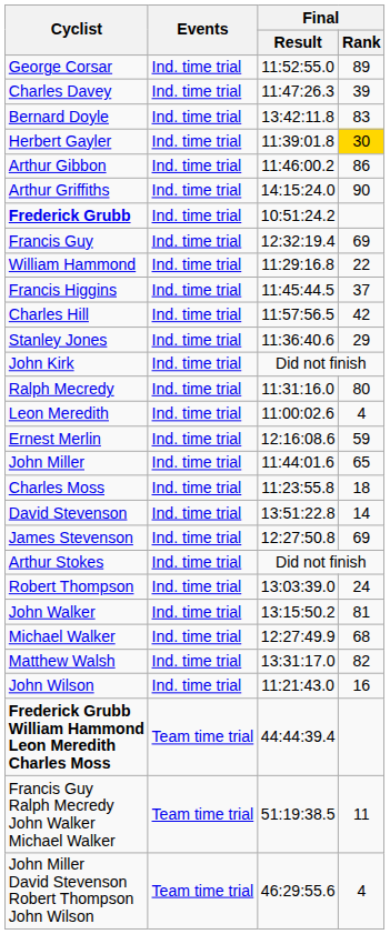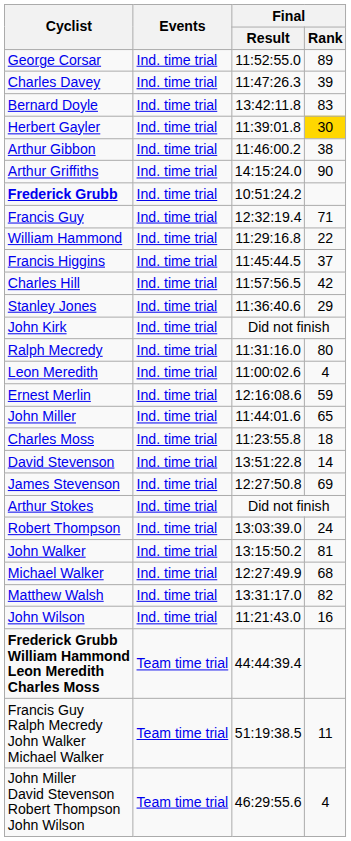Arthur Gibbon | Final / Rank: 86 -> 38
Francis Guy | Final / Rank: 69 -> 71
